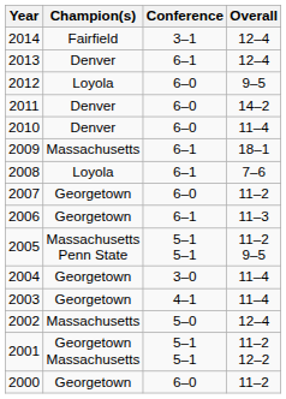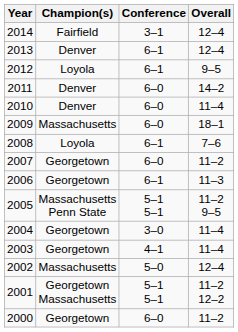2012 | Conference: 6–0 -> 6–1
2009 | Conference: 6–1 -> 6–0
